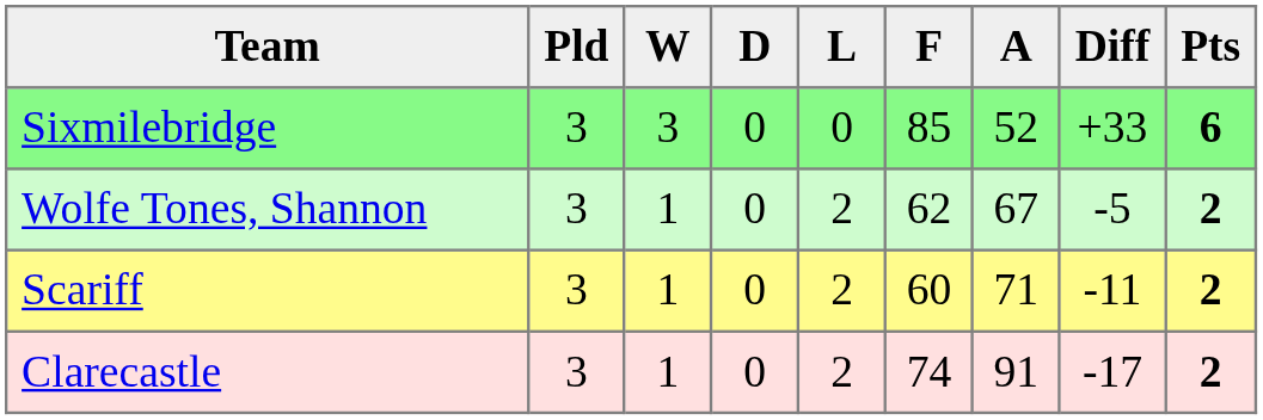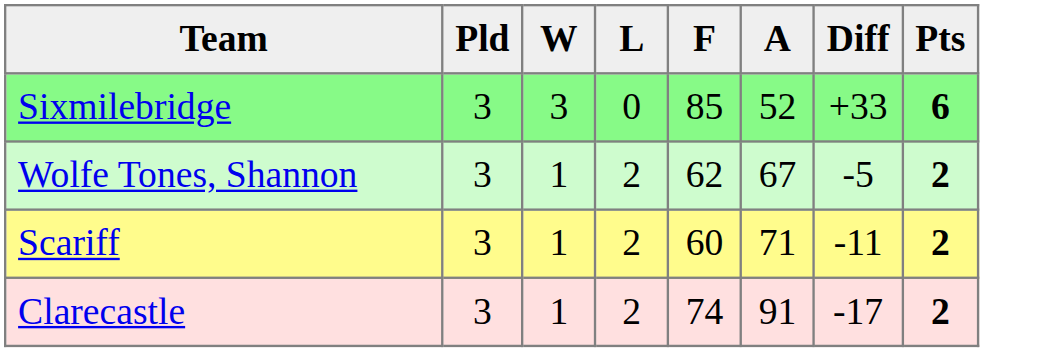- column: D | 0 | 0 | 0 | 0
